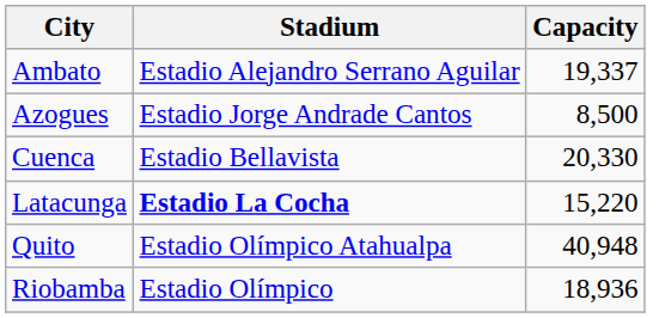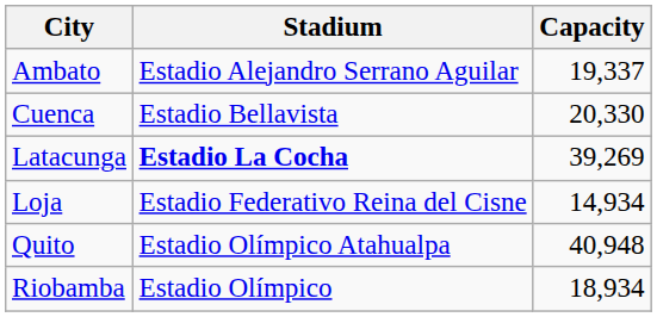- row: Azogues | Estadio Jorge Andrade Cantos | 8,500
Latacunga | Capacity: 15,220 -> 39,269
+ row: Loja | Estadio Federativo Reina del Cisne | 14,934
Riobamba | Capacity: 18,936 -> 18,934
